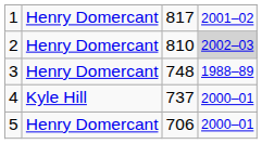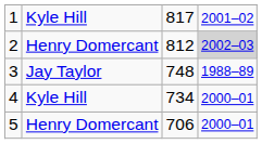1 | column 2: Henry Domercant -> Kyle Hill
2 | column 3: 810 -> 812
3 | column 2: Henry Domercant -> Jay Taylor
4 | column 3: 737 -> 734
